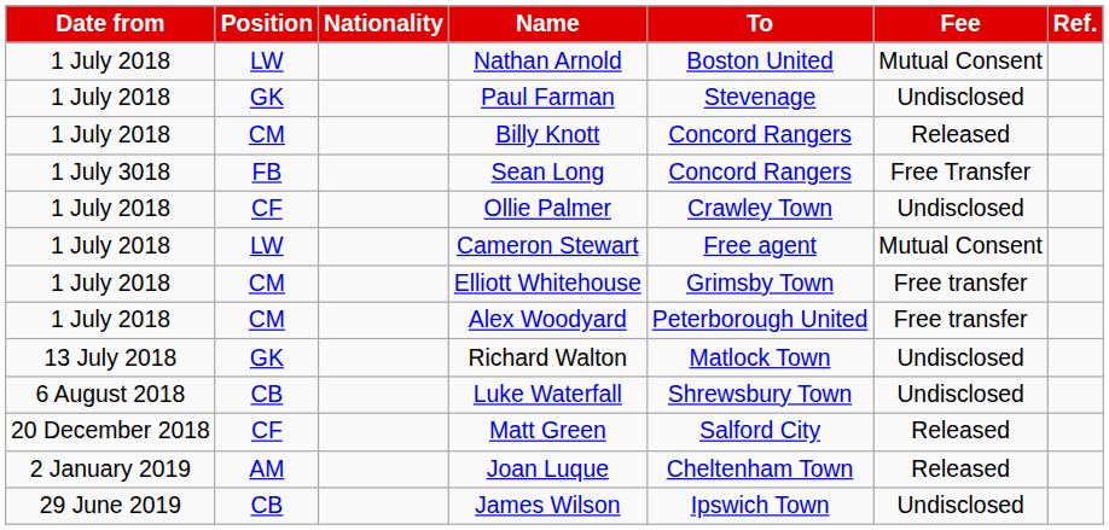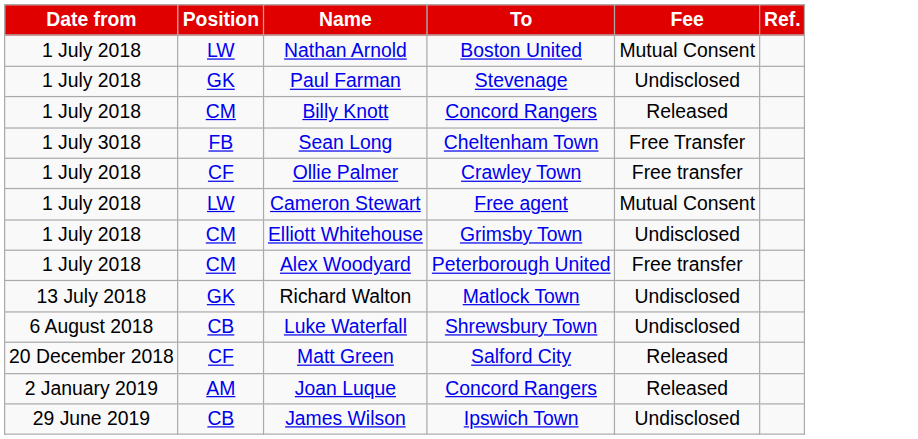- column: Nationality
Sean Long | To: Concord Rangers -> Cheltenham Town
Ollie Palmer | Fee: Undisclosed -> Free transfer
Elliott Whitehouse | Fee: Free transfer -> Undisclosed
Joan Luque | To: Cheltenham Town -> Concord Rangers
